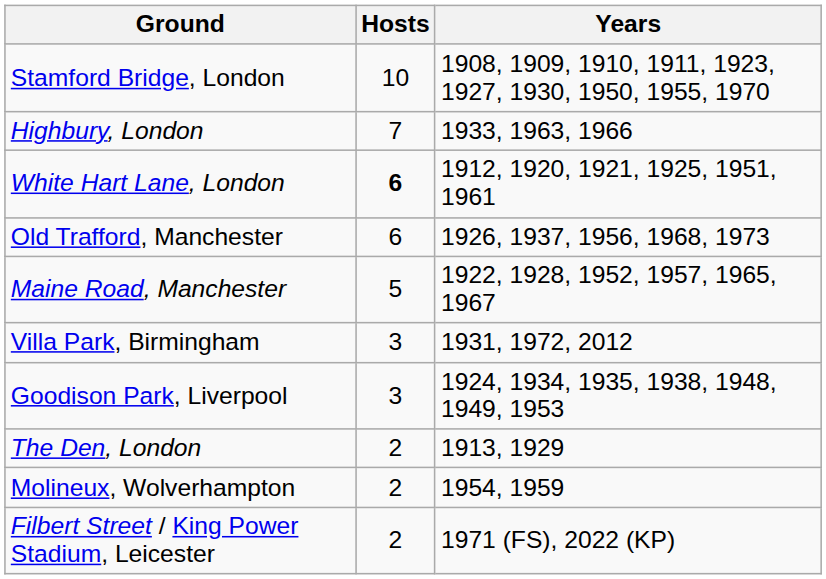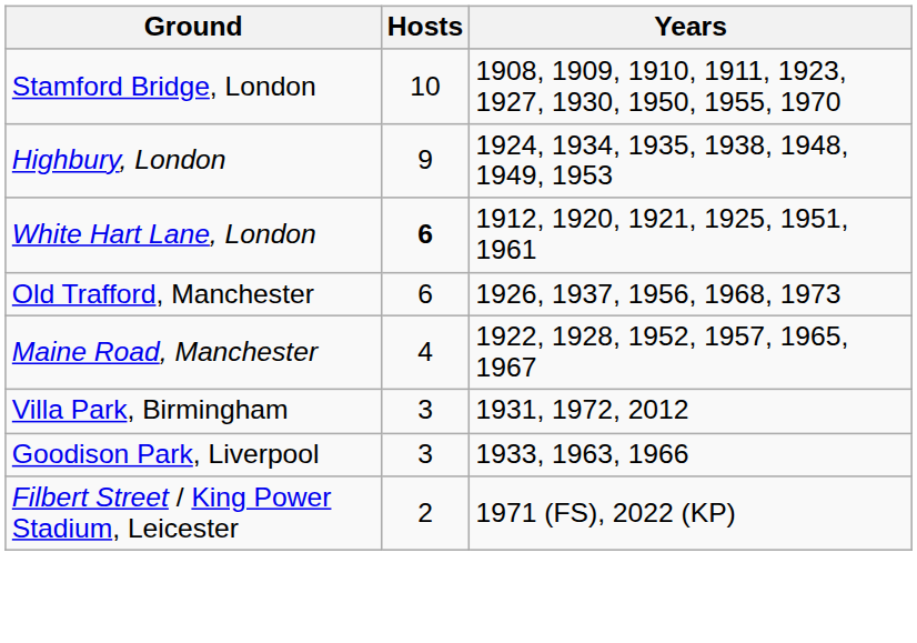Highbury, London | Hosts: 7 -> 9
Highbury, London | Years: 1933, 1963, 1966 -> 1924, 1934, 1935, 1938, 1948, 1949, 1953
Maine Road, Manchester | Hosts: 5 -> 4
Goodison Park, Liverpool | Years: 1924, 1934, 1935, 1938, 1948, 1949, 1953 -> 1933, 1963, 1966
- row: The Den, London | 2 | 1913, 1929
- row: Molineux, Wolverhampton | 2 | 1954, 1959
